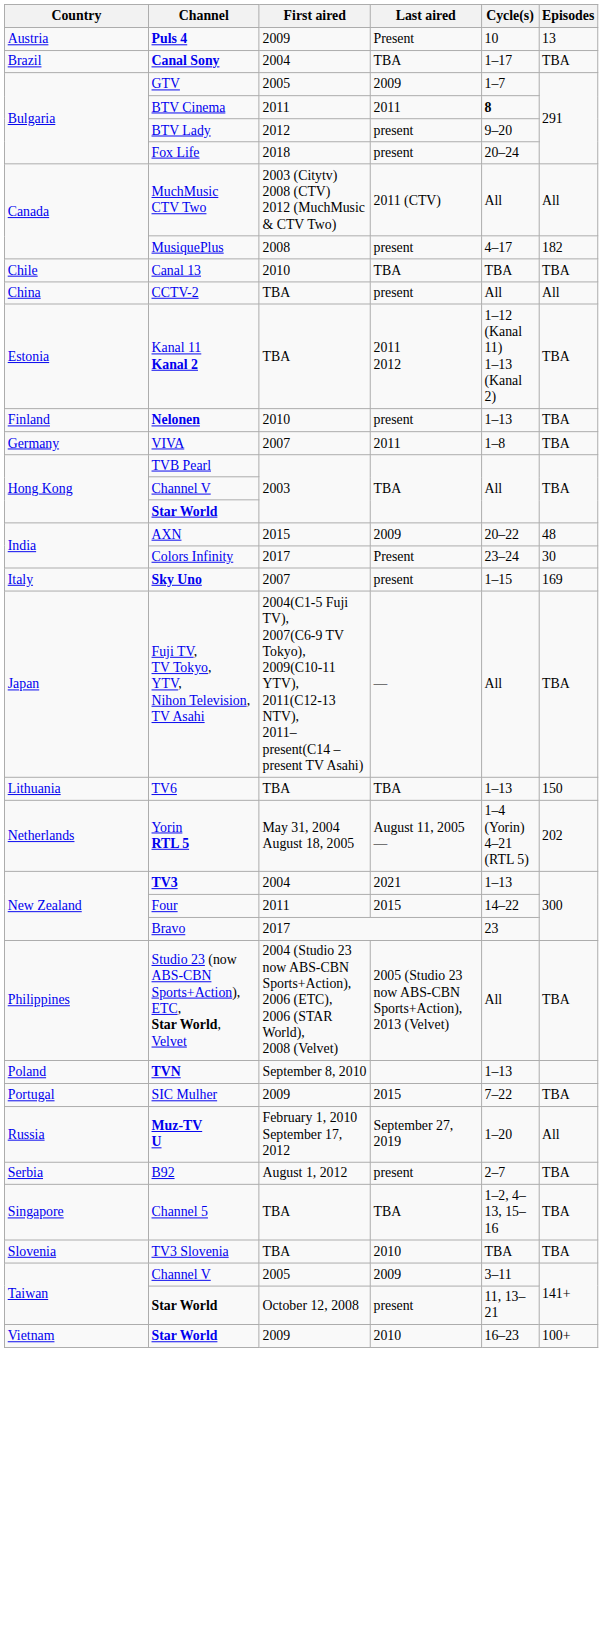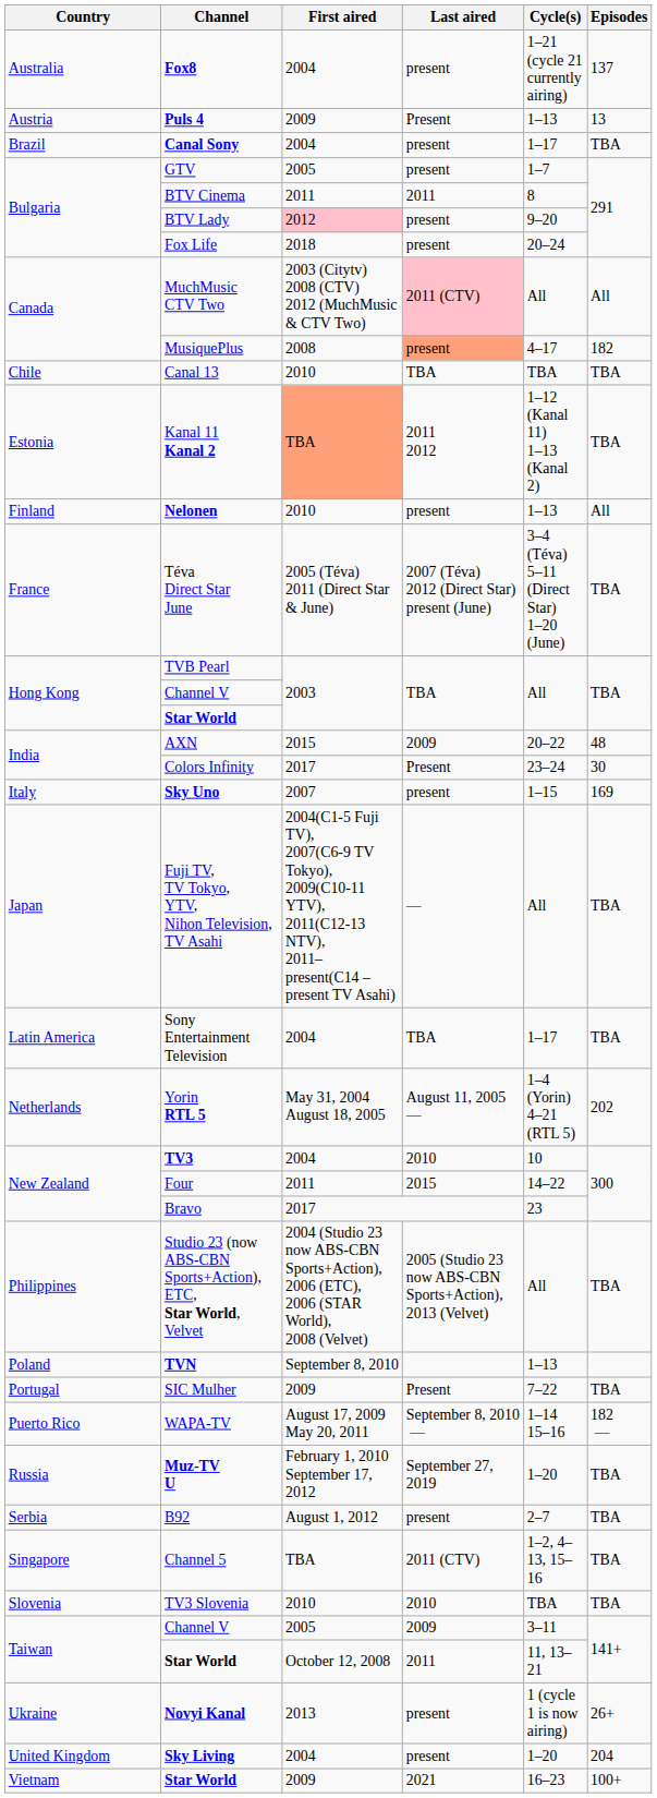+ row: Australia | Fox8 | 2004 | present | 1–21 (cycle 21 currently airing) | 137
Puls 4 | Cycle(s): 10 -> 1–13
Canal Sony | Last aired: TBA -> present
GTV | Last aired: 2009 -> present
BTV Cinema | Cycle(s): bold -> normal
BTV Lady | First aired: no background -> pink background
MuchMusic CTV Two | Last aired: no background -> pink background
MusiquePlus | Last aired: no background -> lightsalmon background
- row: China | CCTV-2 | TBA | present | All | All
Kanal 11 Kanal 2 | First aired: no background -> lightsalmon background
Nelonen | Episodes: TBA -> All
+ row: France | Téva Direct Star June | 2005 (Téva) 2011 (Direct Star & June) | 2007 (Téva) 2012 (Direct Star) present (June) | 3–4 (Téva) 5–11 (Direct Star) 1–20 (June) | TBA
- row: Germany | VIVA | 2007 | 2011 | 1–8 | TBA
+ row: Latin America | Sony Entertainment Television | 2004 | TBA | 1–17 | TBA
- row: Lithuania | TV6 | TBA | TBA | 1–13 | 150
TV3 | Last aired: 2021 -> 2010
TV3 | Cycle(s): 1–13 -> 10
SIC Mulher | Last aired: 2015 -> Present
+ row: Puerto Rico | WAPA-TV | August 17, 2009 May 20, 2011 | September 8, 2010 — | 1–14 15–16 | 182 —
Muz-TV U | Episodes: All -> TBA
Channel 5 | Last aired: TBA -> 2011 (CTV)
TV3 Slovenia | First aired: TBA -> 2010
Taiwan / Star World | Last aired: present -> 2011
+ row: Ukraine | Novyi Kanal | 2013 | present | 1 (cycle 1 is now airing) | 26+
+ row: United Kingdom | Sky Living | 2004 | present | 1–20 | 204
Vietnam / Star World | Last aired: 2010 -> 2021
